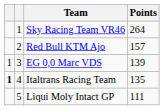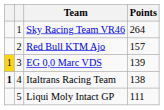EG 0,0 Marc VDS | column 1: no background -> gold background
Italtrans Racing Team | Points: 135 -> 138
